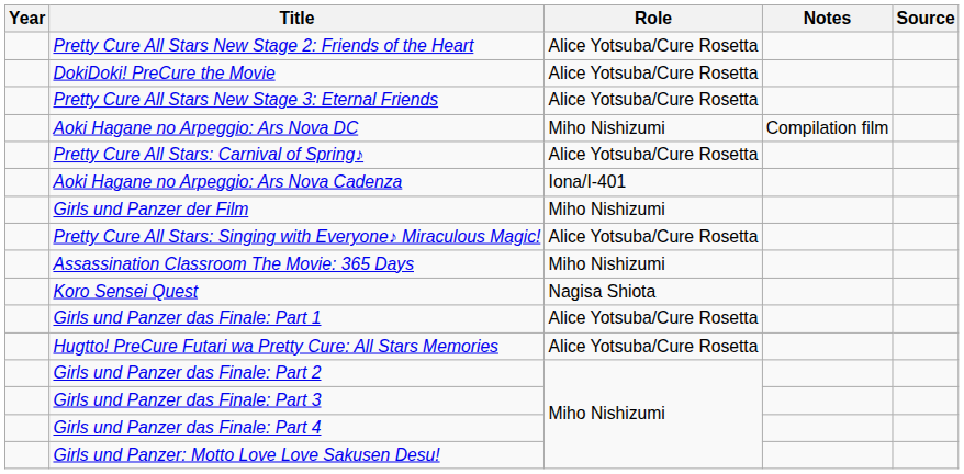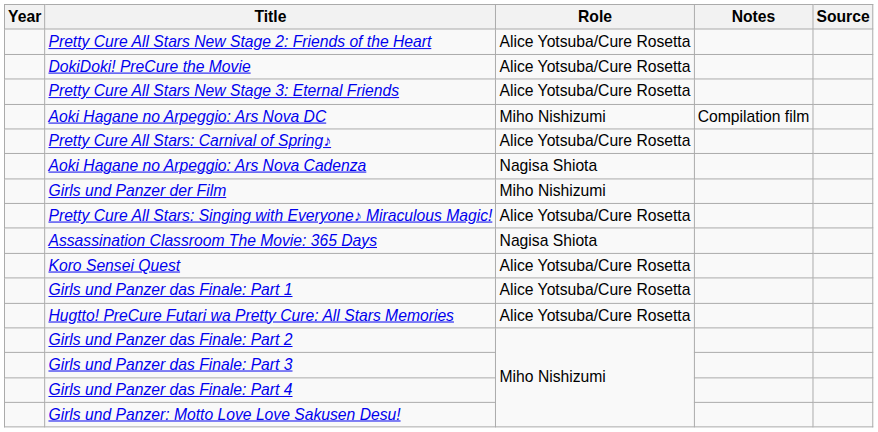Aoki Hagane no Arpeggio: Ars Nova Cadenza | Role: Iona/I-401 -> Nagisa Shiota
Assassination Classroom The Movie: 365 Days | Role: Miho Nishizumi -> Nagisa Shiota
Koro Sensei Quest | Role: Nagisa Shiota -> Alice Yotsuba/Cure Rosetta
